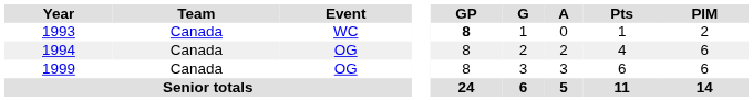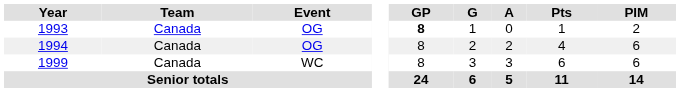1993 | Event: WC -> OG
1999 | Event: OG -> WC
